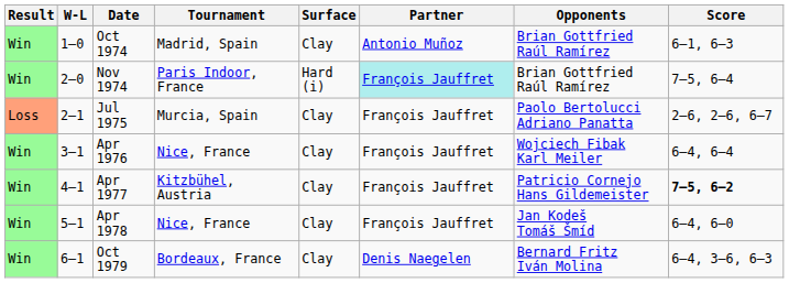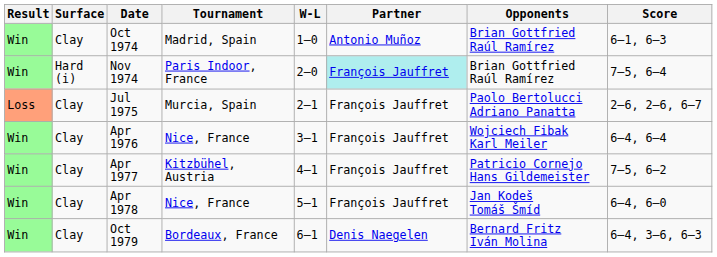columns swapped: W-L <-> Surface
Apr 1977 | Score: bold -> normal
